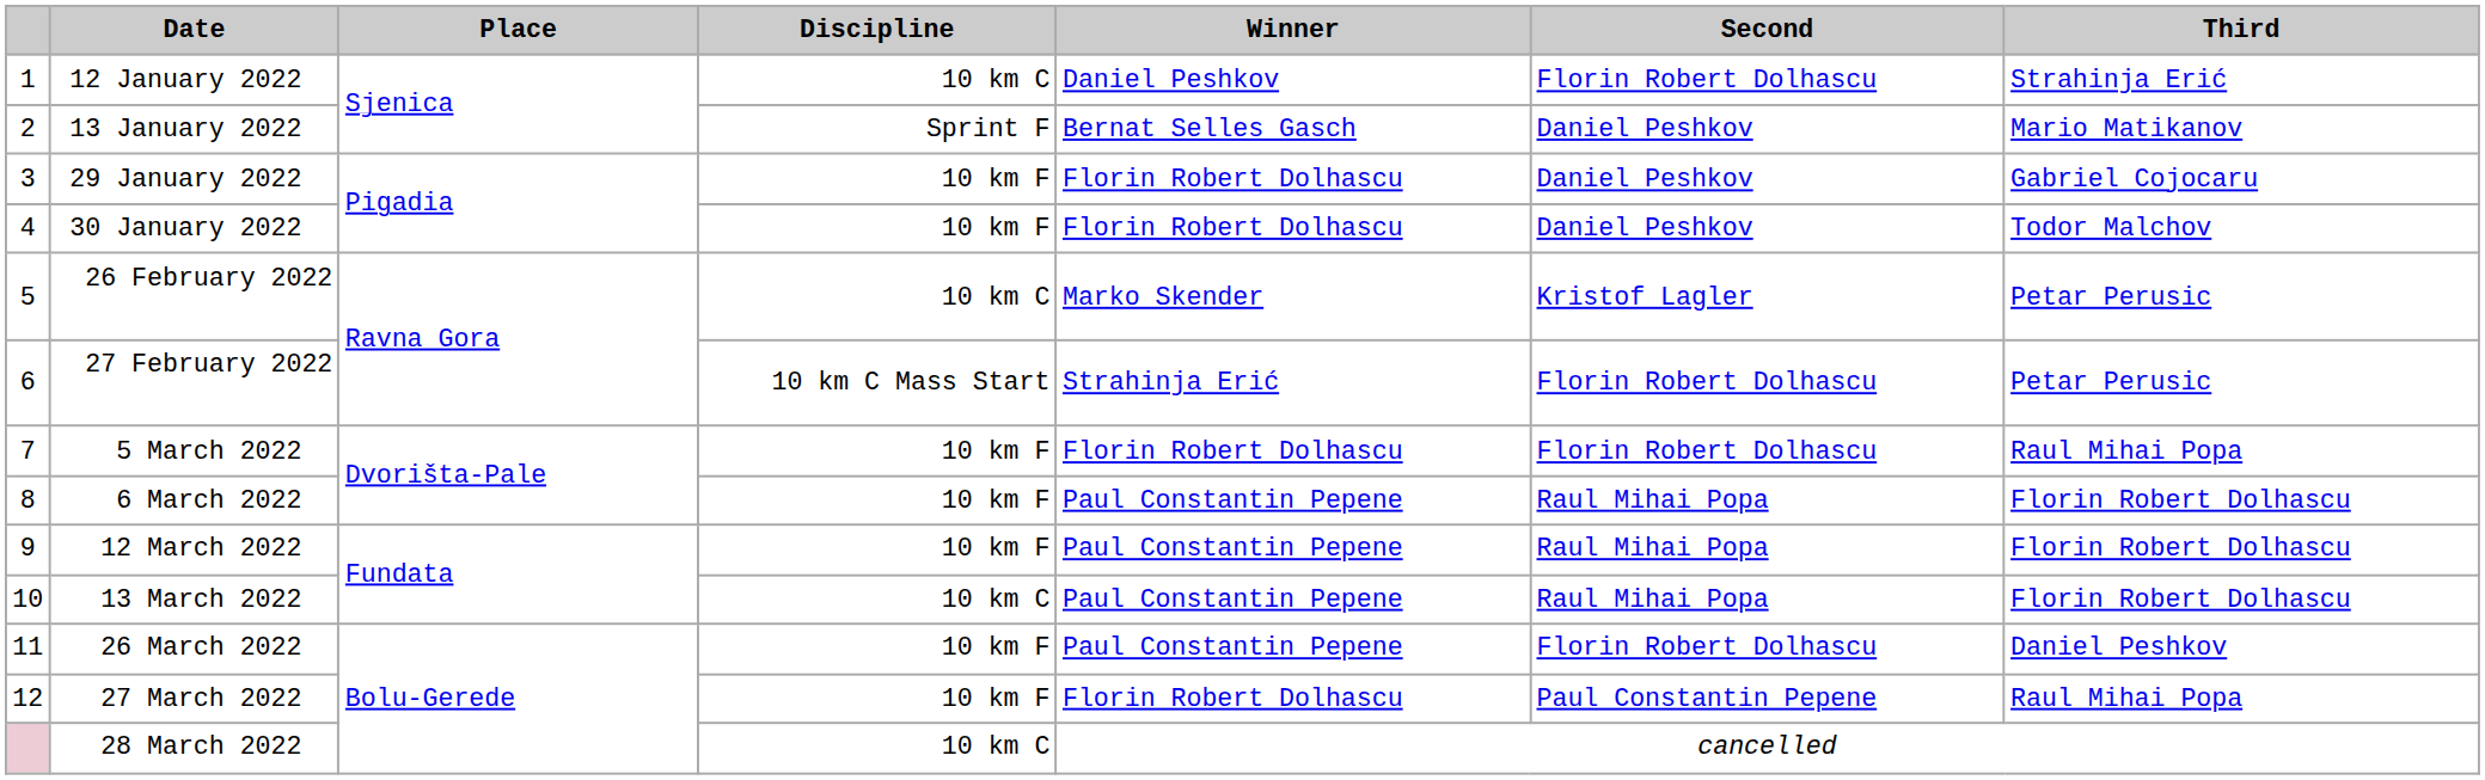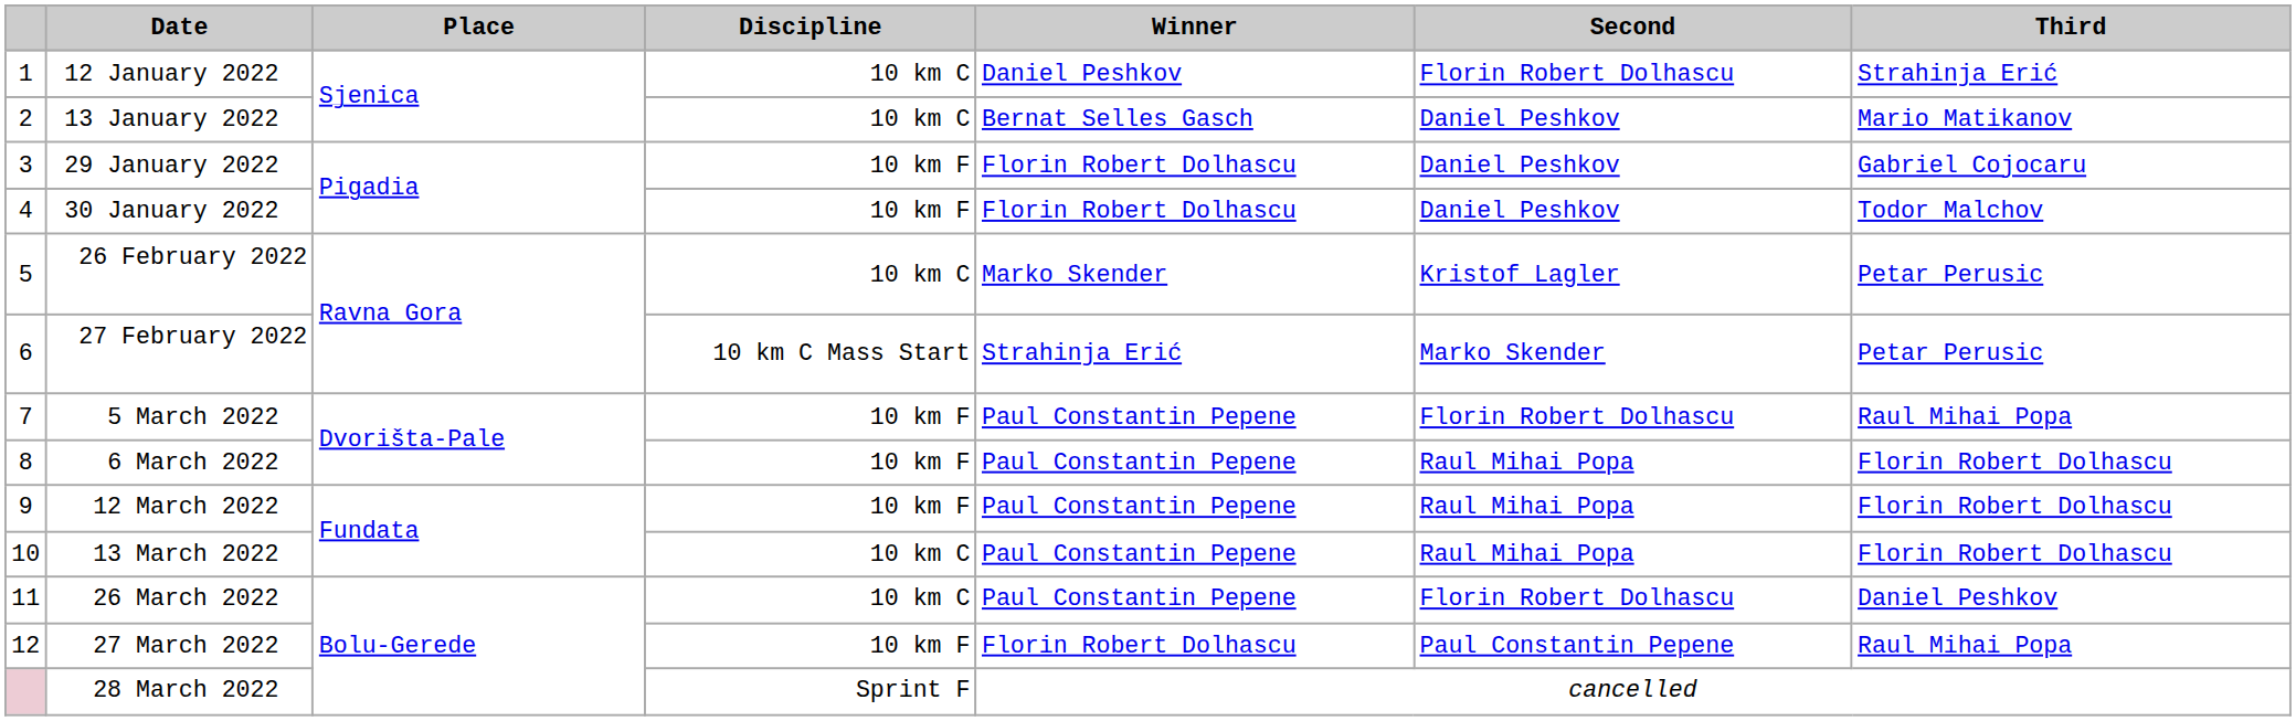13 January 2022 | Discipline: Sprint F -> 10 km C
27 February 2022 | Second: Florin Robert Dolhascu -> Marko Skender
5 March 2022 | Winner: Florin Robert Dolhascu -> Paul Constantin Pepene
26 March 2022 | Discipline: 10 km F -> 10 km C
28 March 2022 | Discipline: 10 km C -> Sprint F
